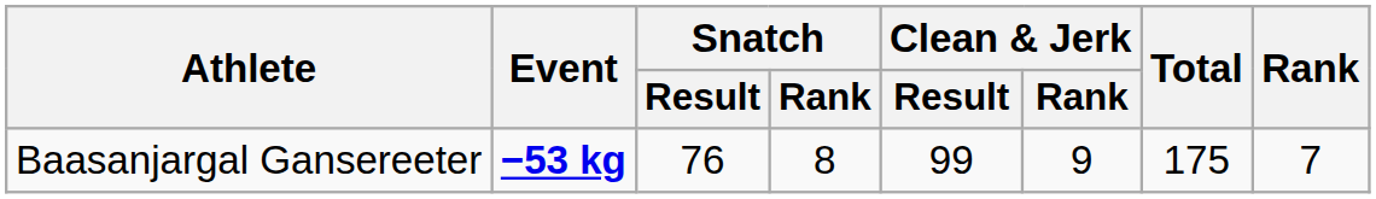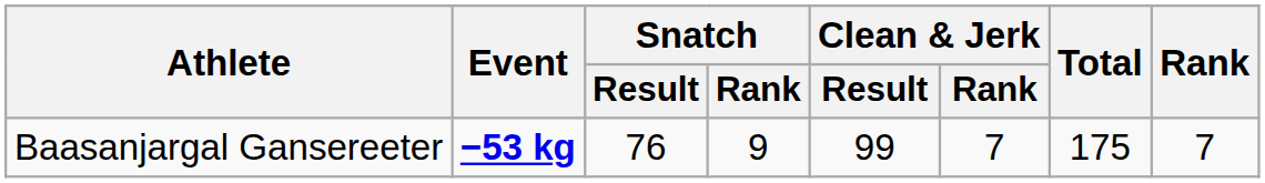Baasanjargal Gansereeter | Snatch / Rank: 8 -> 9
Baasanjargal Gansereeter | Clean & Jerk / Rank: 9 -> 7
